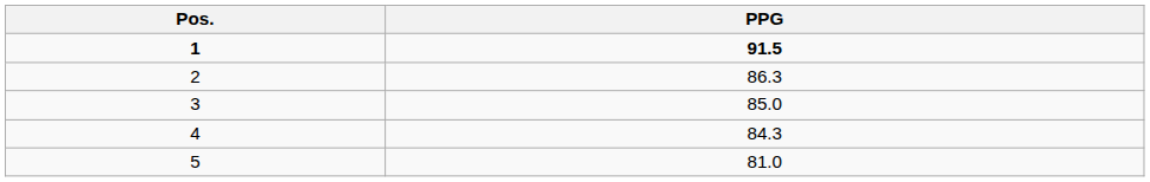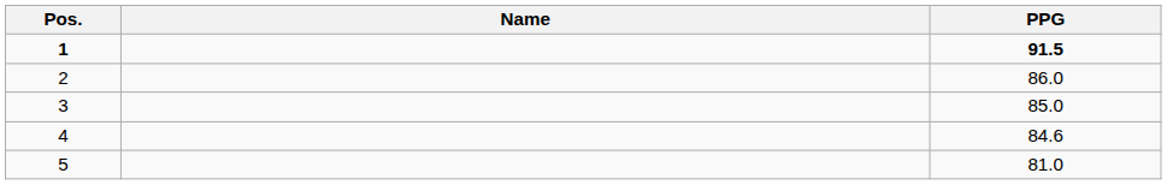+ column: Name
2 | PPG: 86.3 -> 86.0
4 | PPG: 84.3 -> 84.6
